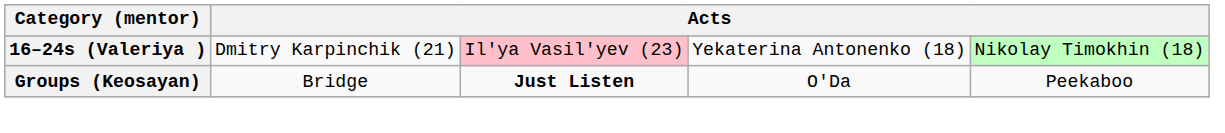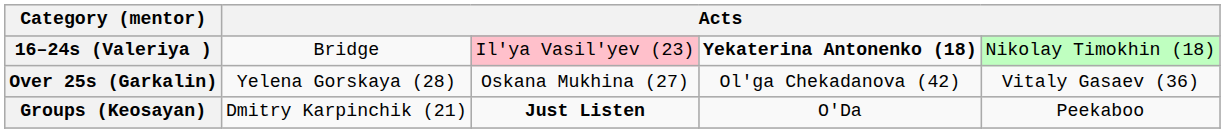16–24s (Valeriya ) | column 2: Dmitry Karpinchik (21) -> Bridge
16–24s (Valeriya ) | column 4: normal -> bold
+ row: Over 25s (Garkalin) | Yelena Gorskaya (28) | Oskana Mukhina (27) | Ol'ga Chekadanova (42) | Vitaly Gasaev (36)
Groups (Keosayan) | column 2: Bridge -> Dmitry Karpinchik (21)
